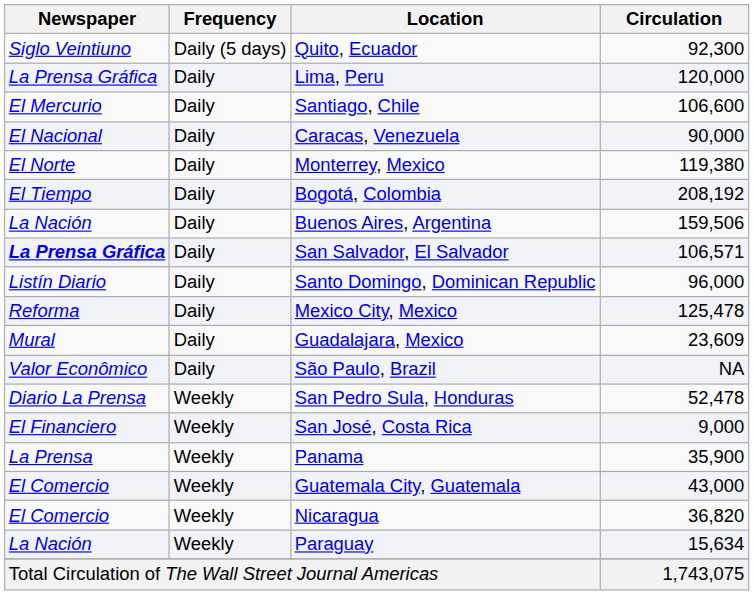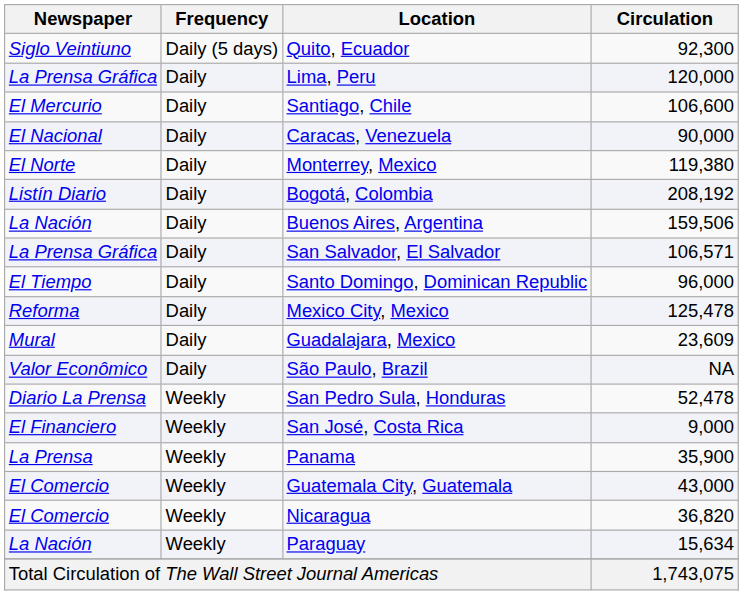Bogotá, Colombia | Newspaper: El Tiempo -> Listín Diario
San Salvador, El Salvador | Newspaper: bold -> normal
Santo Domingo, Dominican Republic | Newspaper: Listín Diario -> El Tiempo
